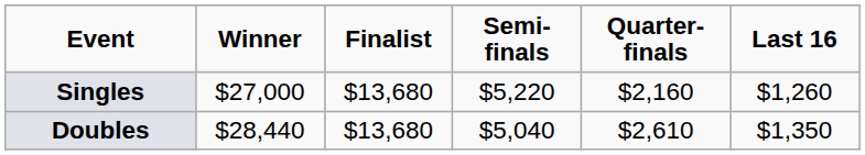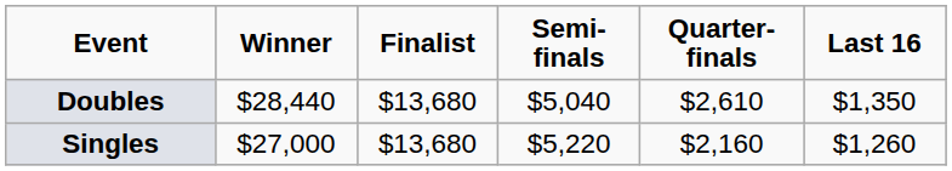rows swapped: Singles <-> Doubles
